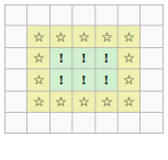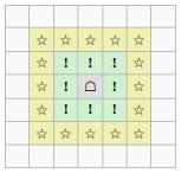+ row: ☆ | ! | ☖ | ! | ☆
